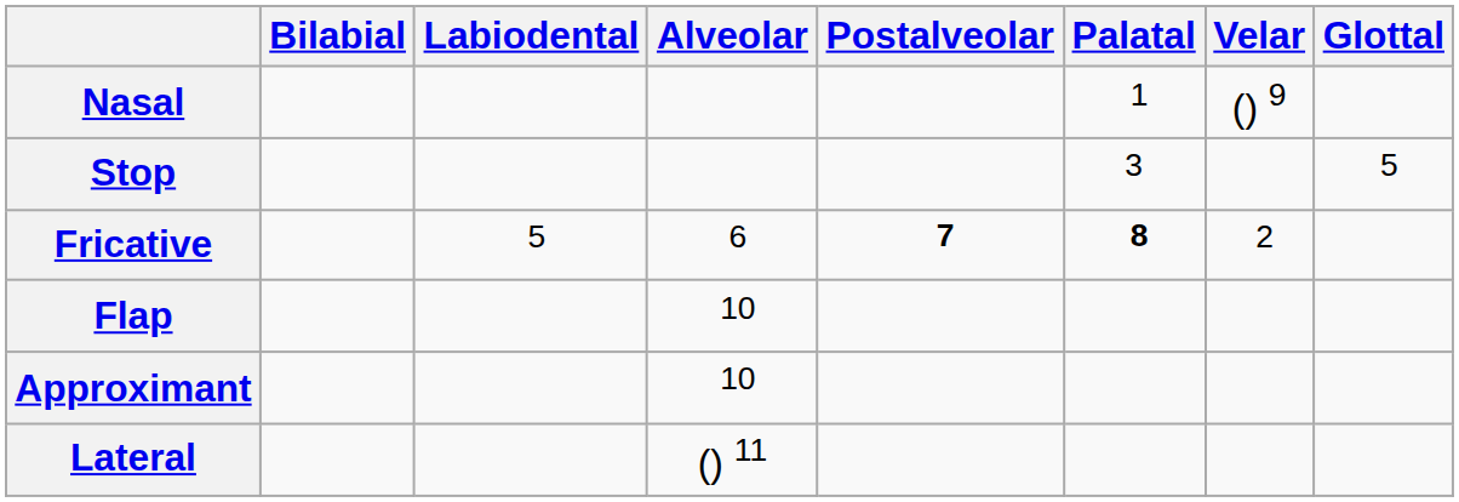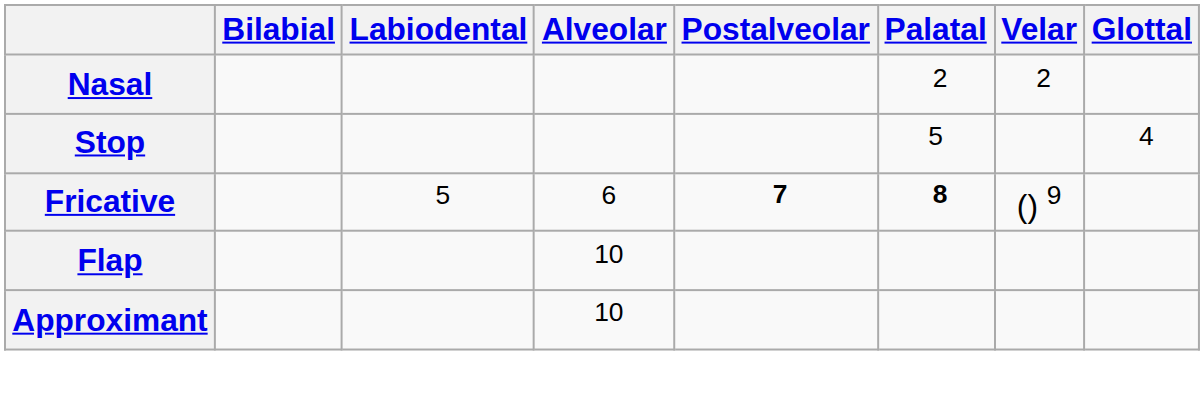Nasal | Palatal: 1 -> 2
Nasal | Velar: () 9 -> 2
Stop | Palatal: 3 -> 5
Stop | Glottal: 5 -> 4
Fricative | Velar: 2 -> () 9
- row: Lateral | () 11
